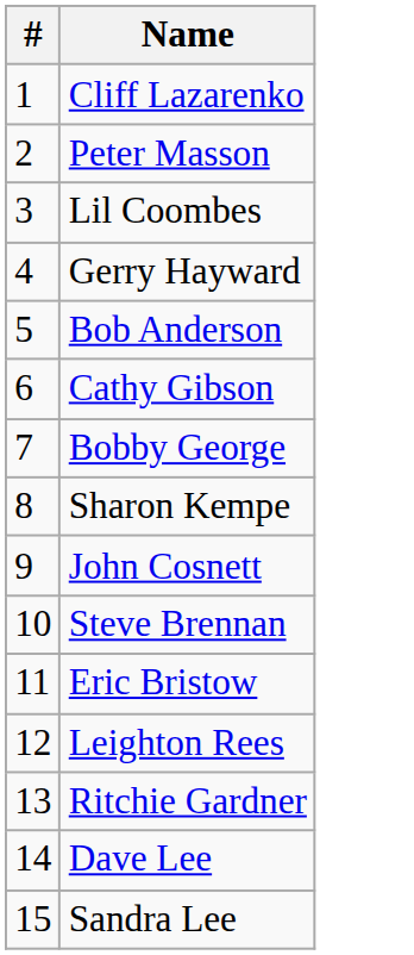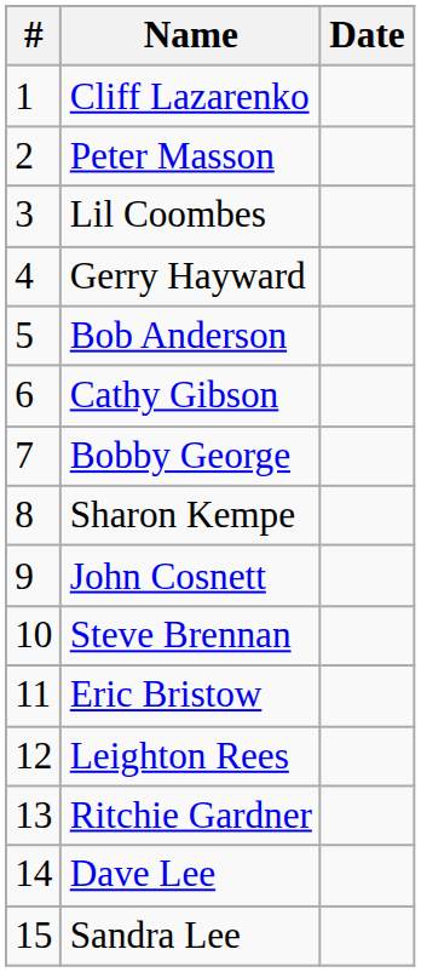+ column: Date
